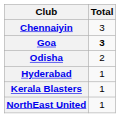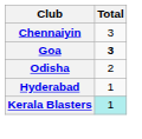Kerala Blasters | Total: no background -> paleturquoise background
- row: NorthEast United | 1
